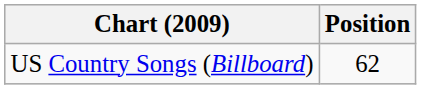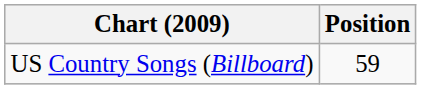US Country Songs (Billboard) | Position: 62 -> 59
